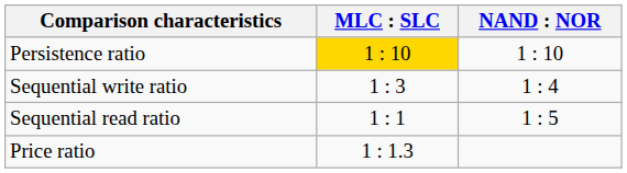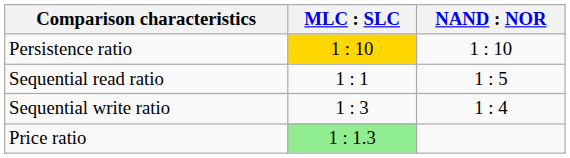rows swapped: Sequential write ratio <-> Sequential read ratio
Price ratio | column 2: no background -> lightgreen background
